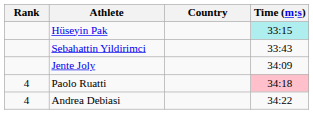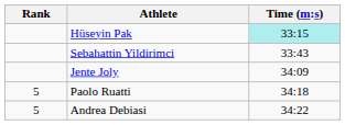- column: Country
Paolo Ruatti | Rank: 4 -> 5
Paolo Ruatti | Time (m:s): pink background -> no background
Andrea Debiasi | Rank: 4 -> 5
